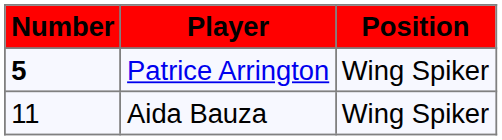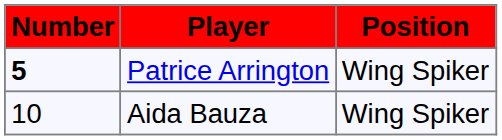Aida Bauza | Number: 11 -> 10
